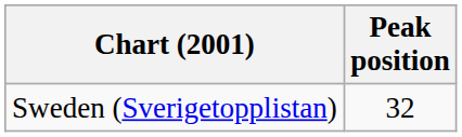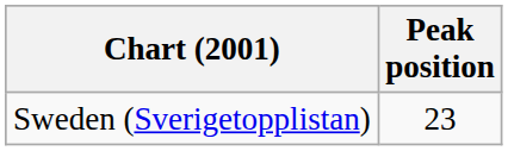Sweden (Sverigetopplistan) | Peak position: 32 -> 23
